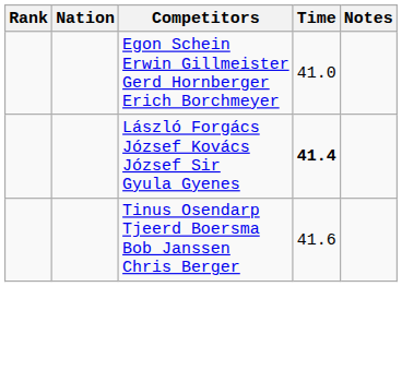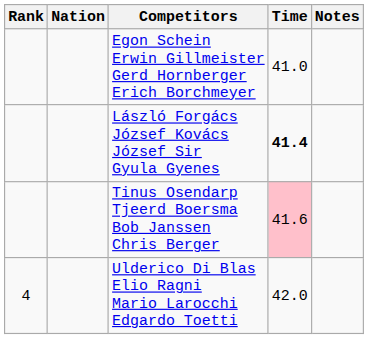Tinus Osendarp Tjeerd Boersma Bob Janssen Chris Berger | Time: no background -> pink background
+ row: 4 | Ulderico Di Blas Elio Ragni Mario Larocchi Edgardo Toetti | 42.0
